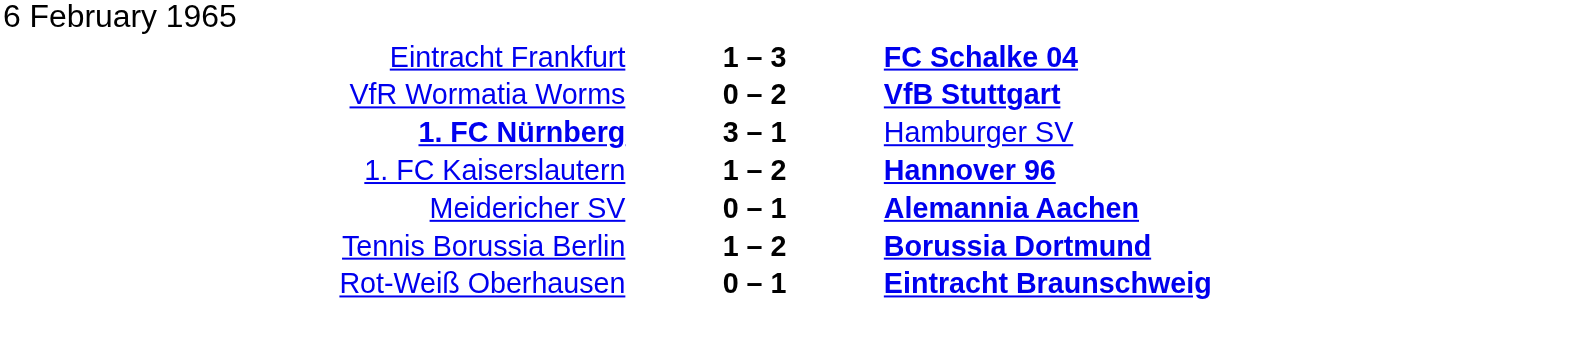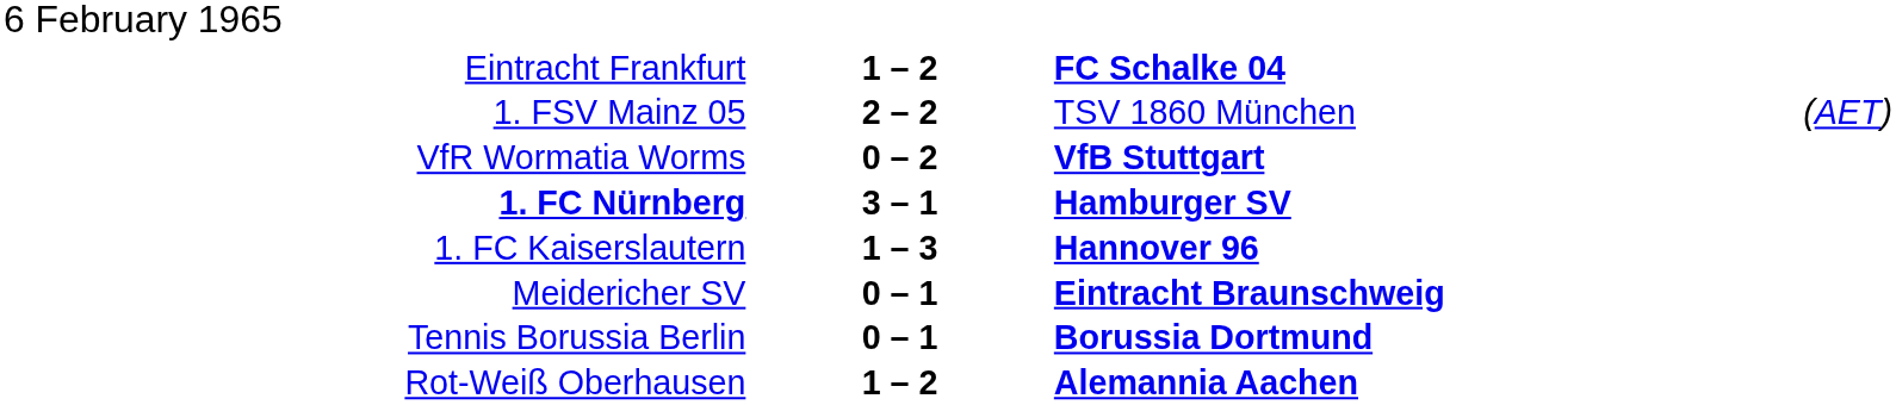Eintracht Frankfurt | column 2: 1 – 3 -> 1 – 2
+ row: 1. FSV Mainz 05 | 2 – 2 | TSV 1860 München | (AET)
1. FC Nürnberg | column 3: normal -> bold
1. FC Kaiserslautern | column 2: 1 – 2 -> 1 – 3
Meidericher SV | column 3: Alemannia Aachen -> Eintracht Braunschweig
Tennis Borussia Berlin | column 2: 1 – 2 -> 0 – 1
Rot-Weiß Oberhausen | column 2: 0 – 1 -> 1 – 2
Rot-Weiß Oberhausen | column 3: Eintracht Braunschweig -> Alemannia Aachen
